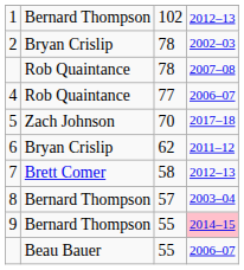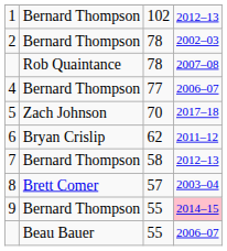2 | column 2: Bryan Crislip -> Bernard Thompson
4 | column 2: Rob Quaintance -> Bernard Thompson
7 | column 2: Brett Comer -> Bernard Thompson
8 | column 2: Bernard Thompson -> Brett Comer
